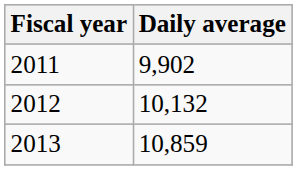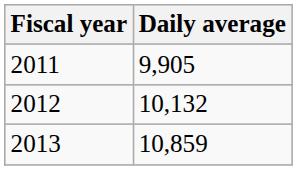2011 | Daily average: 9,902 -> 9,905
